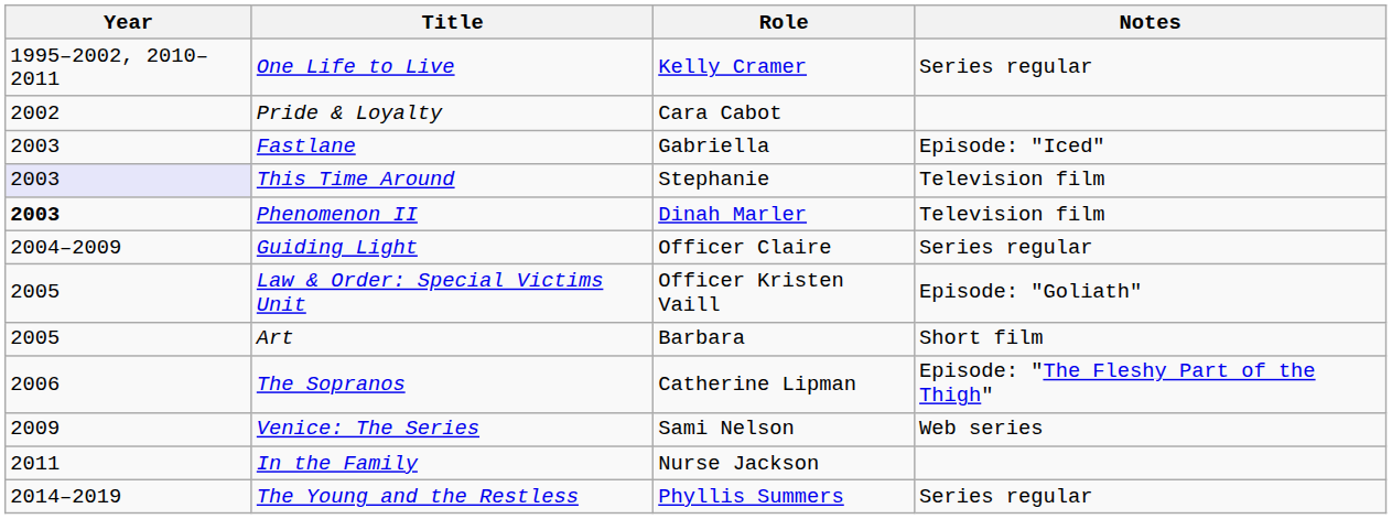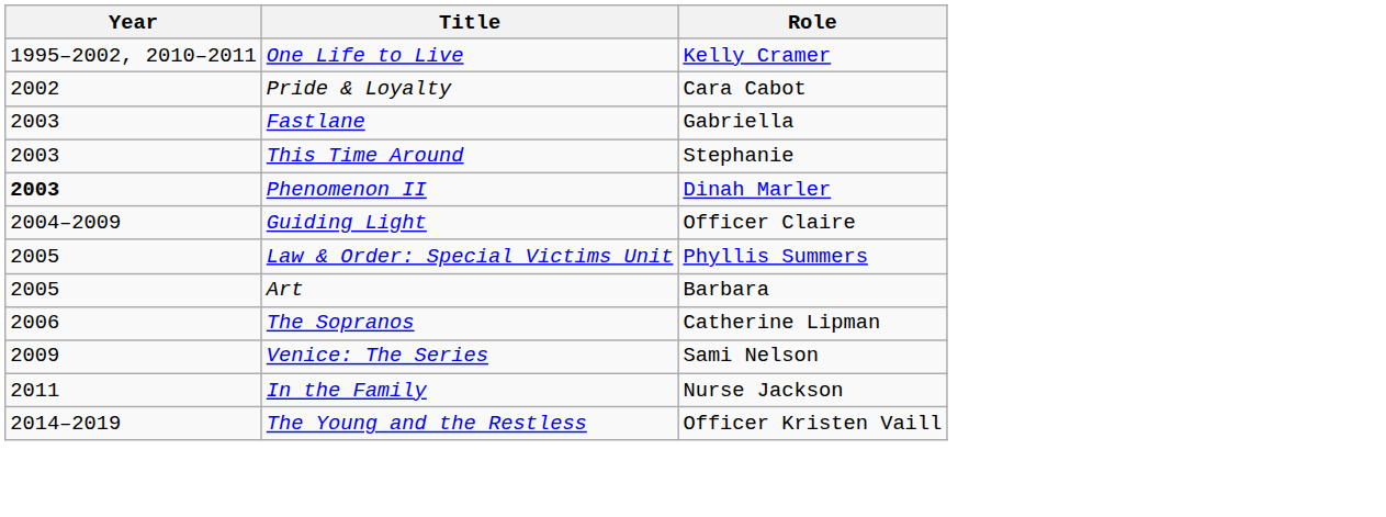- column: Notes | Series regular | Episode: "Iced" | Television film | Television film | Series regular | Episode: "Goliath" | Short film | Episode: "The Fleshy Part of the Thigh" | Web series | Series regular
This Time Around | Year: lavender background -> no background
Law & Order: Special Victims Unit | Role: Officer Kristen Vaill -> Phyllis Summers
The Young and the Restless | Role: Phyllis Summers -> Officer Kristen Vaill
